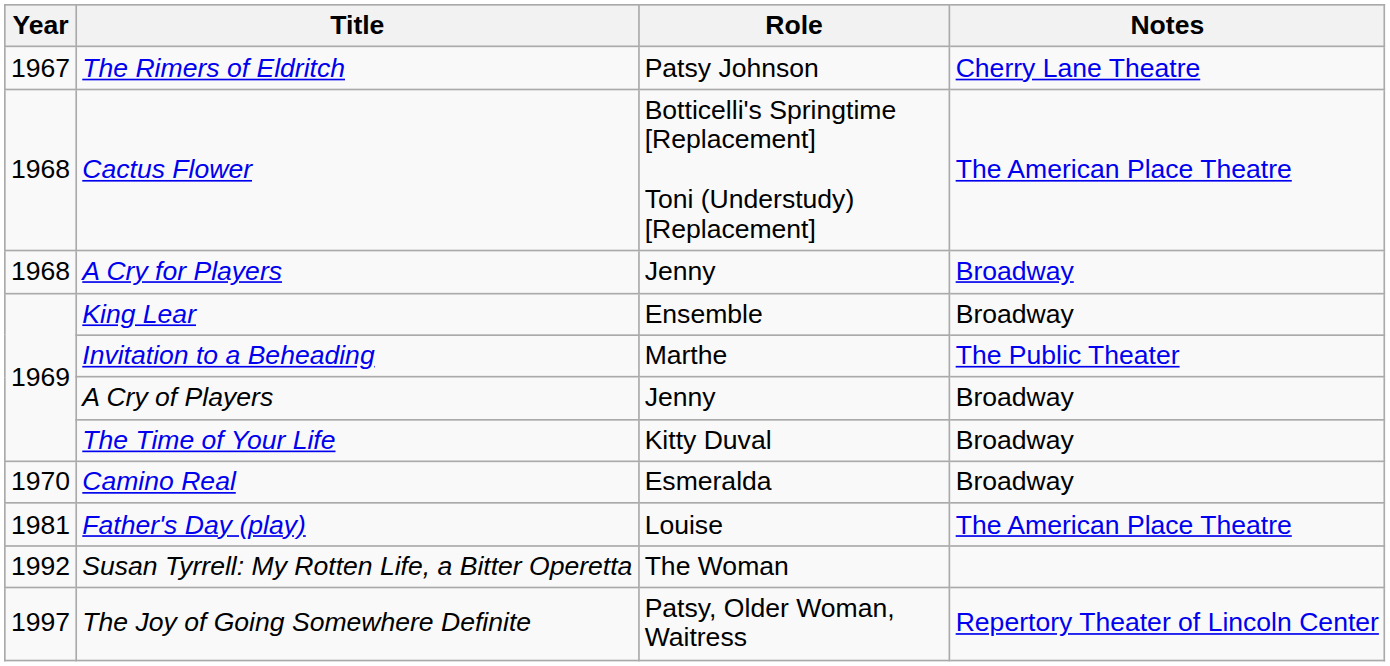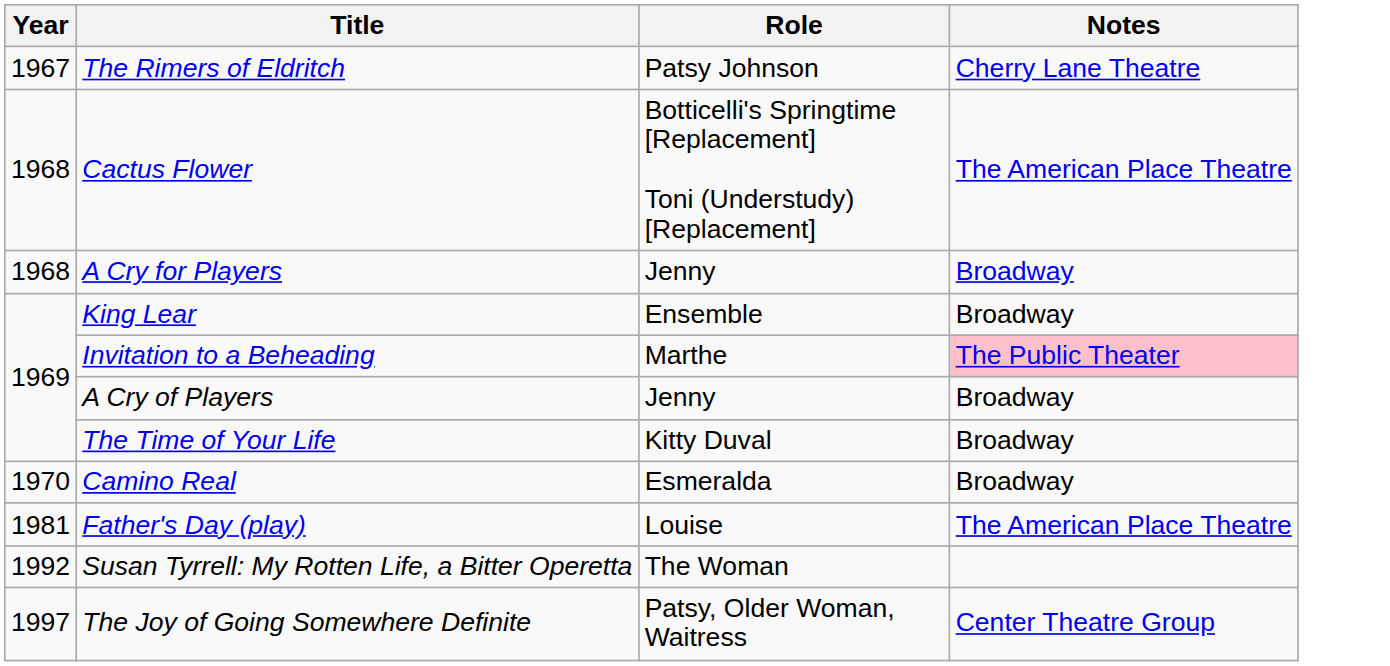Invitation to a Beheading | Notes: no background -> pink background
The Joy of Going Somewhere Definite | Notes: Repertory Theater of Lincoln Center -> Center Theatre Group
